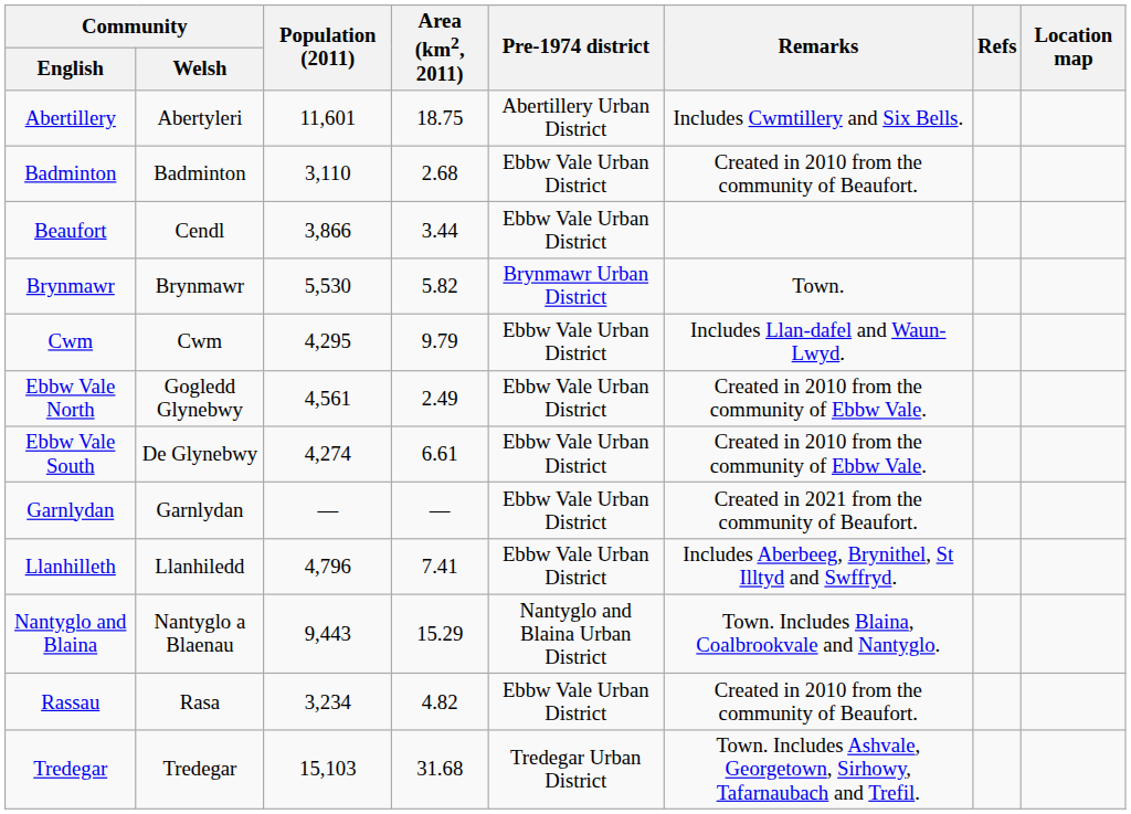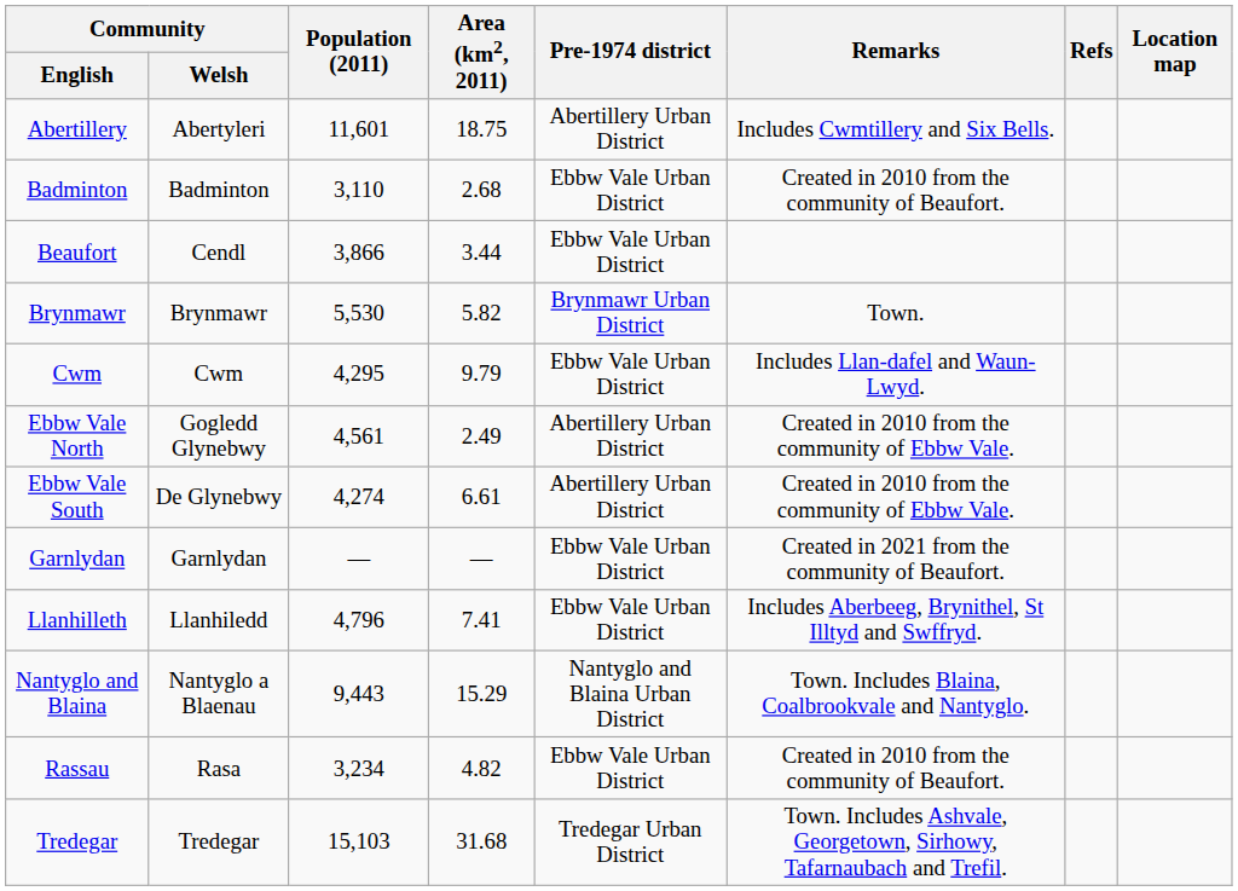Ebbw Vale North | Pre-1974 district: Ebbw Vale Urban District -> Abertillery Urban District
Ebbw Vale South | Pre-1974 district: Ebbw Vale Urban District -> Abertillery Urban District
